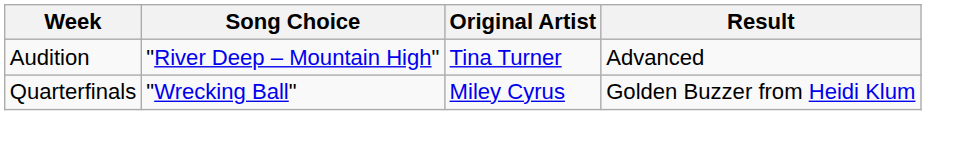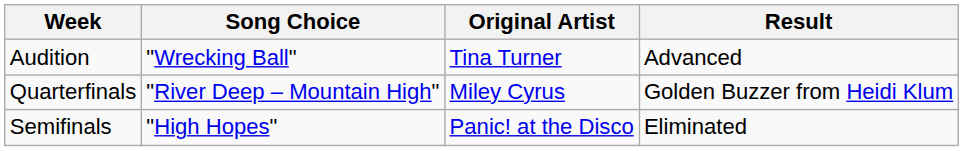Audition | Song Choice: "River Deep – Mountain High" -> "Wrecking Ball"
Quarterfinals | Song Choice: "Wrecking Ball" -> "River Deep – Mountain High"
+ row: Semifinals | "High Hopes" | Panic! at the Disco | Eliminated
